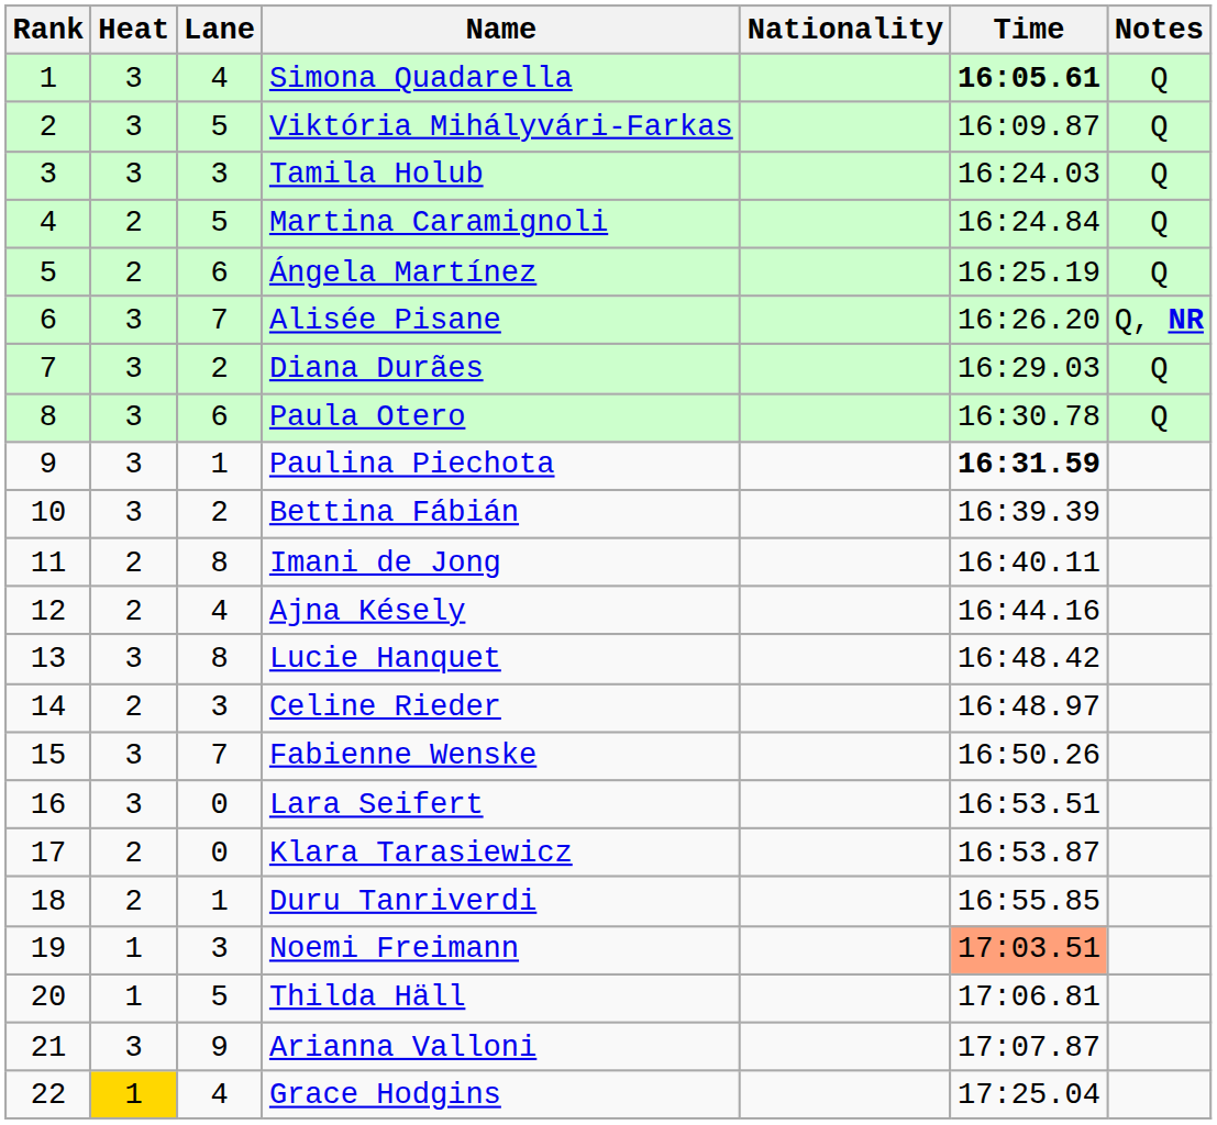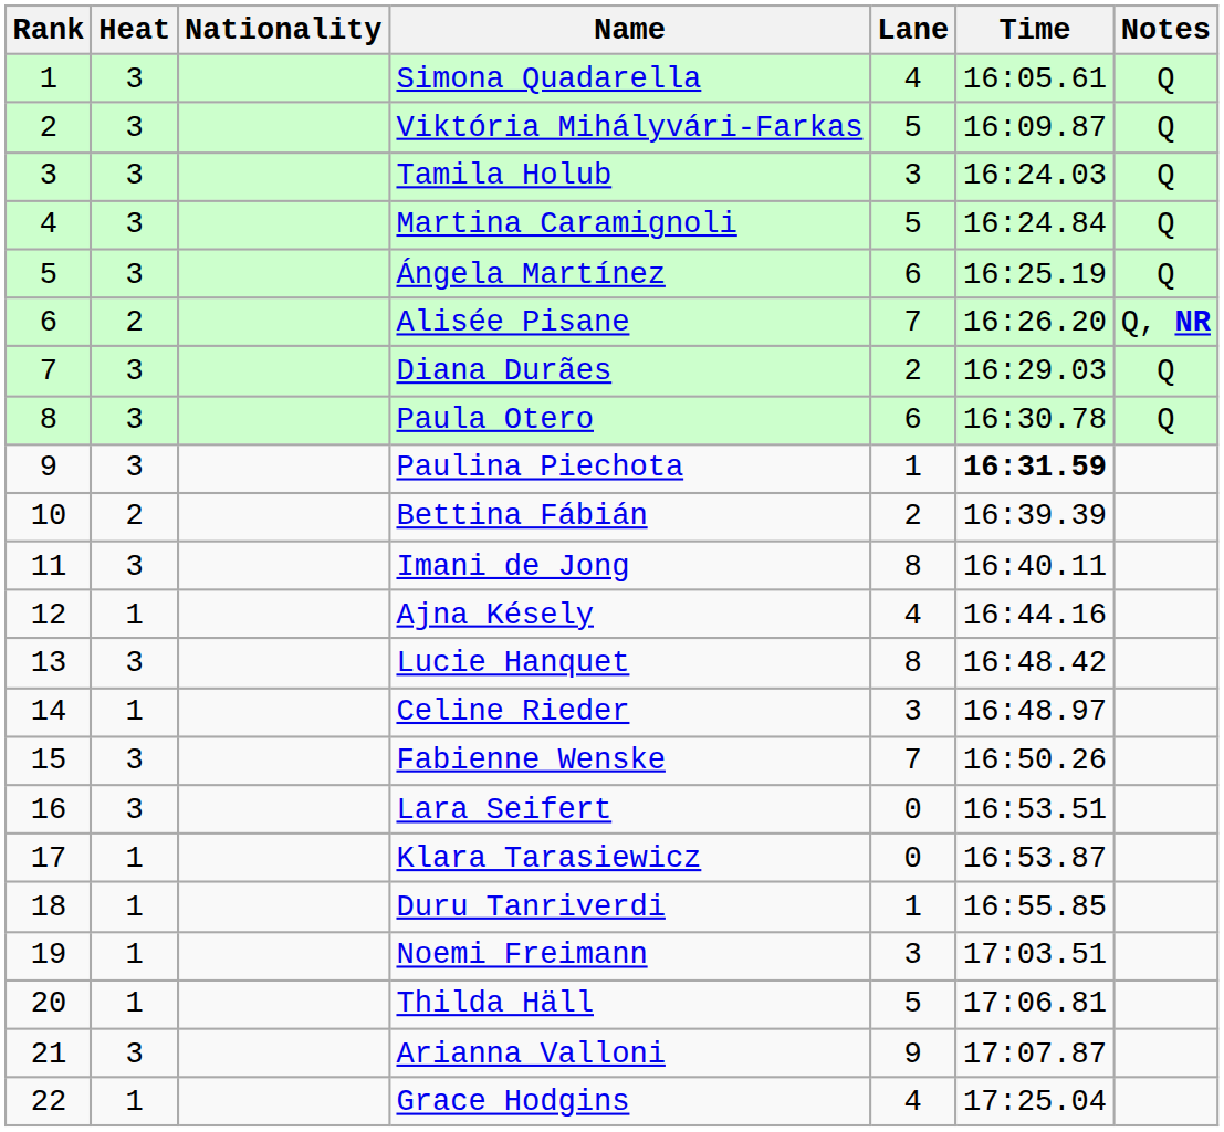columns swapped: Lane <-> Nationality
Simona Quadarella | Time: bold -> normal
Martina Caramignoli | Heat: 2 -> 3
Ángela Martínez | Heat: 2 -> 3
Alisée Pisane | Heat: 3 -> 2
Bettina Fábián | Heat: 3 -> 2
Imani de Jong | Heat: 2 -> 3
Ajna Késely | Heat: 2 -> 1
Celine Rieder | Heat: 2 -> 1
Klara Tarasiewicz | Heat: 2 -> 1
Duru Tanriverdi | Heat: 2 -> 1
Noemi Freimann | Time: lightsalmon background -> no background
Grace Hodgins | Heat: gold background -> no background
